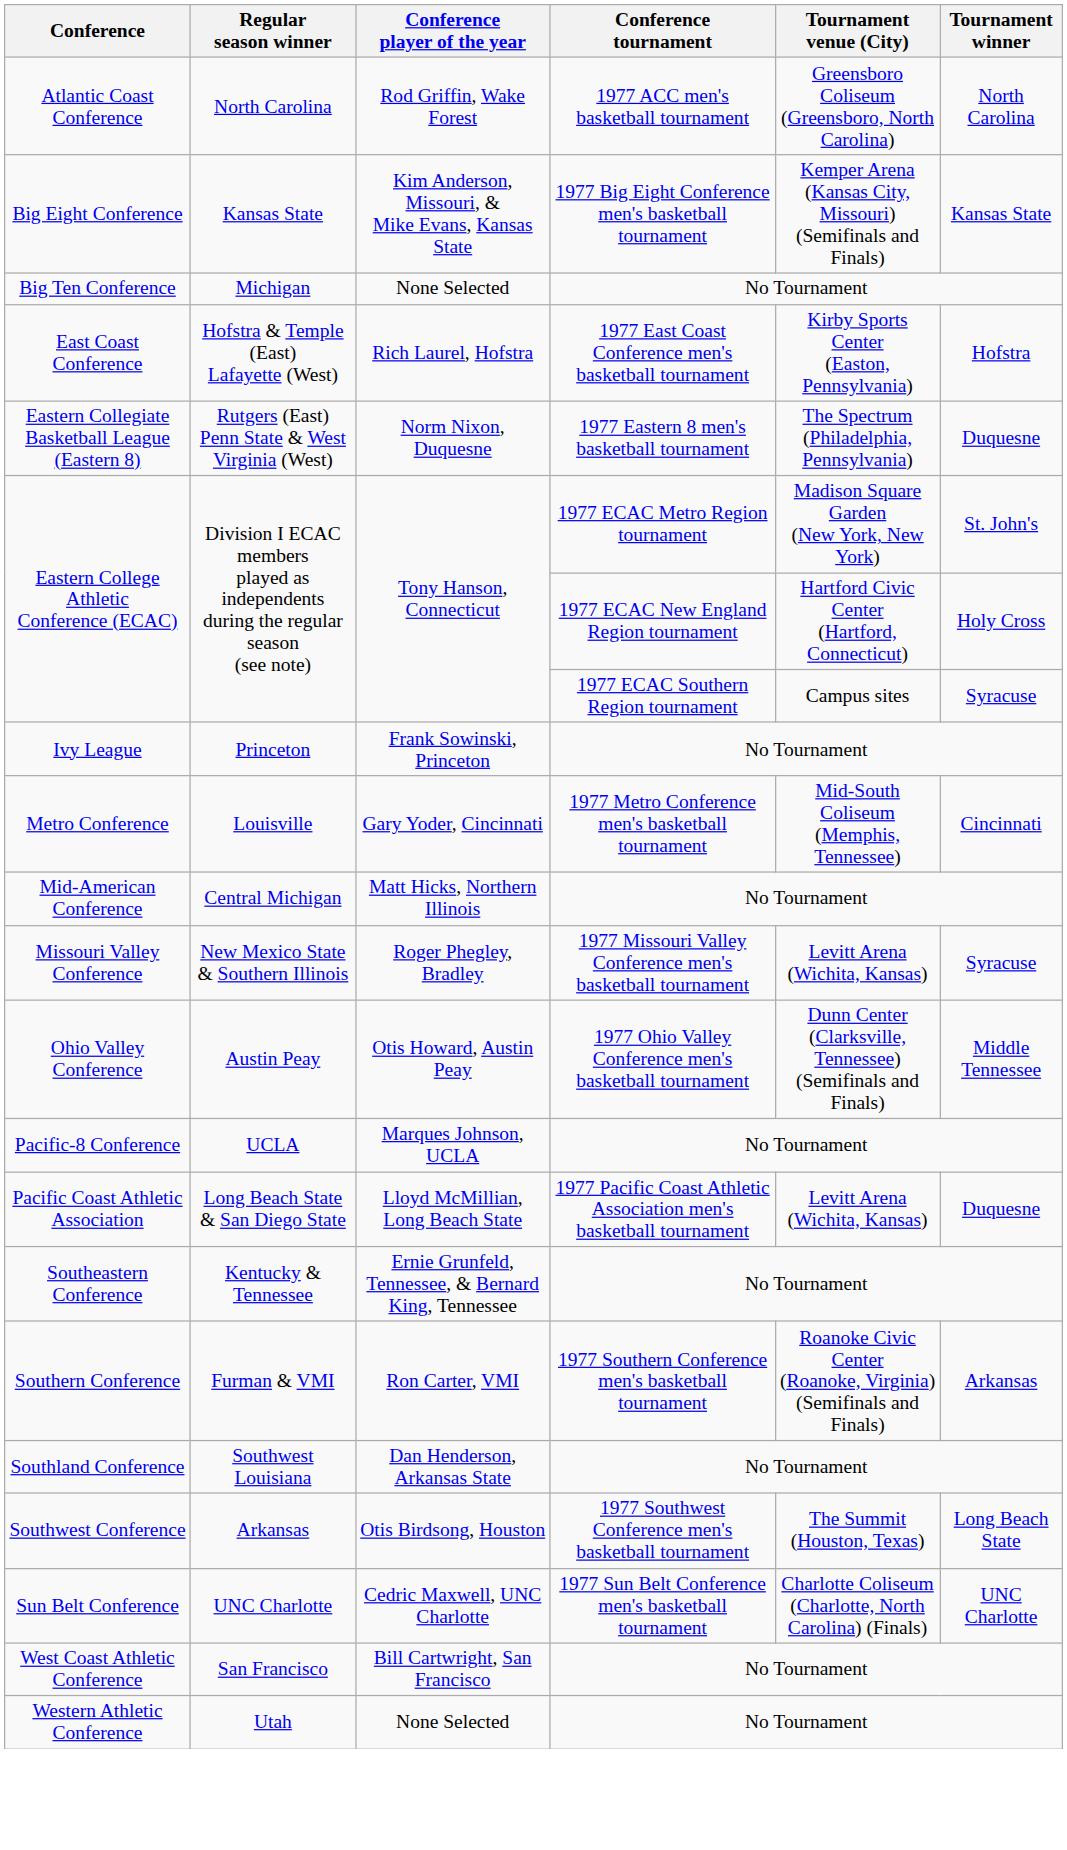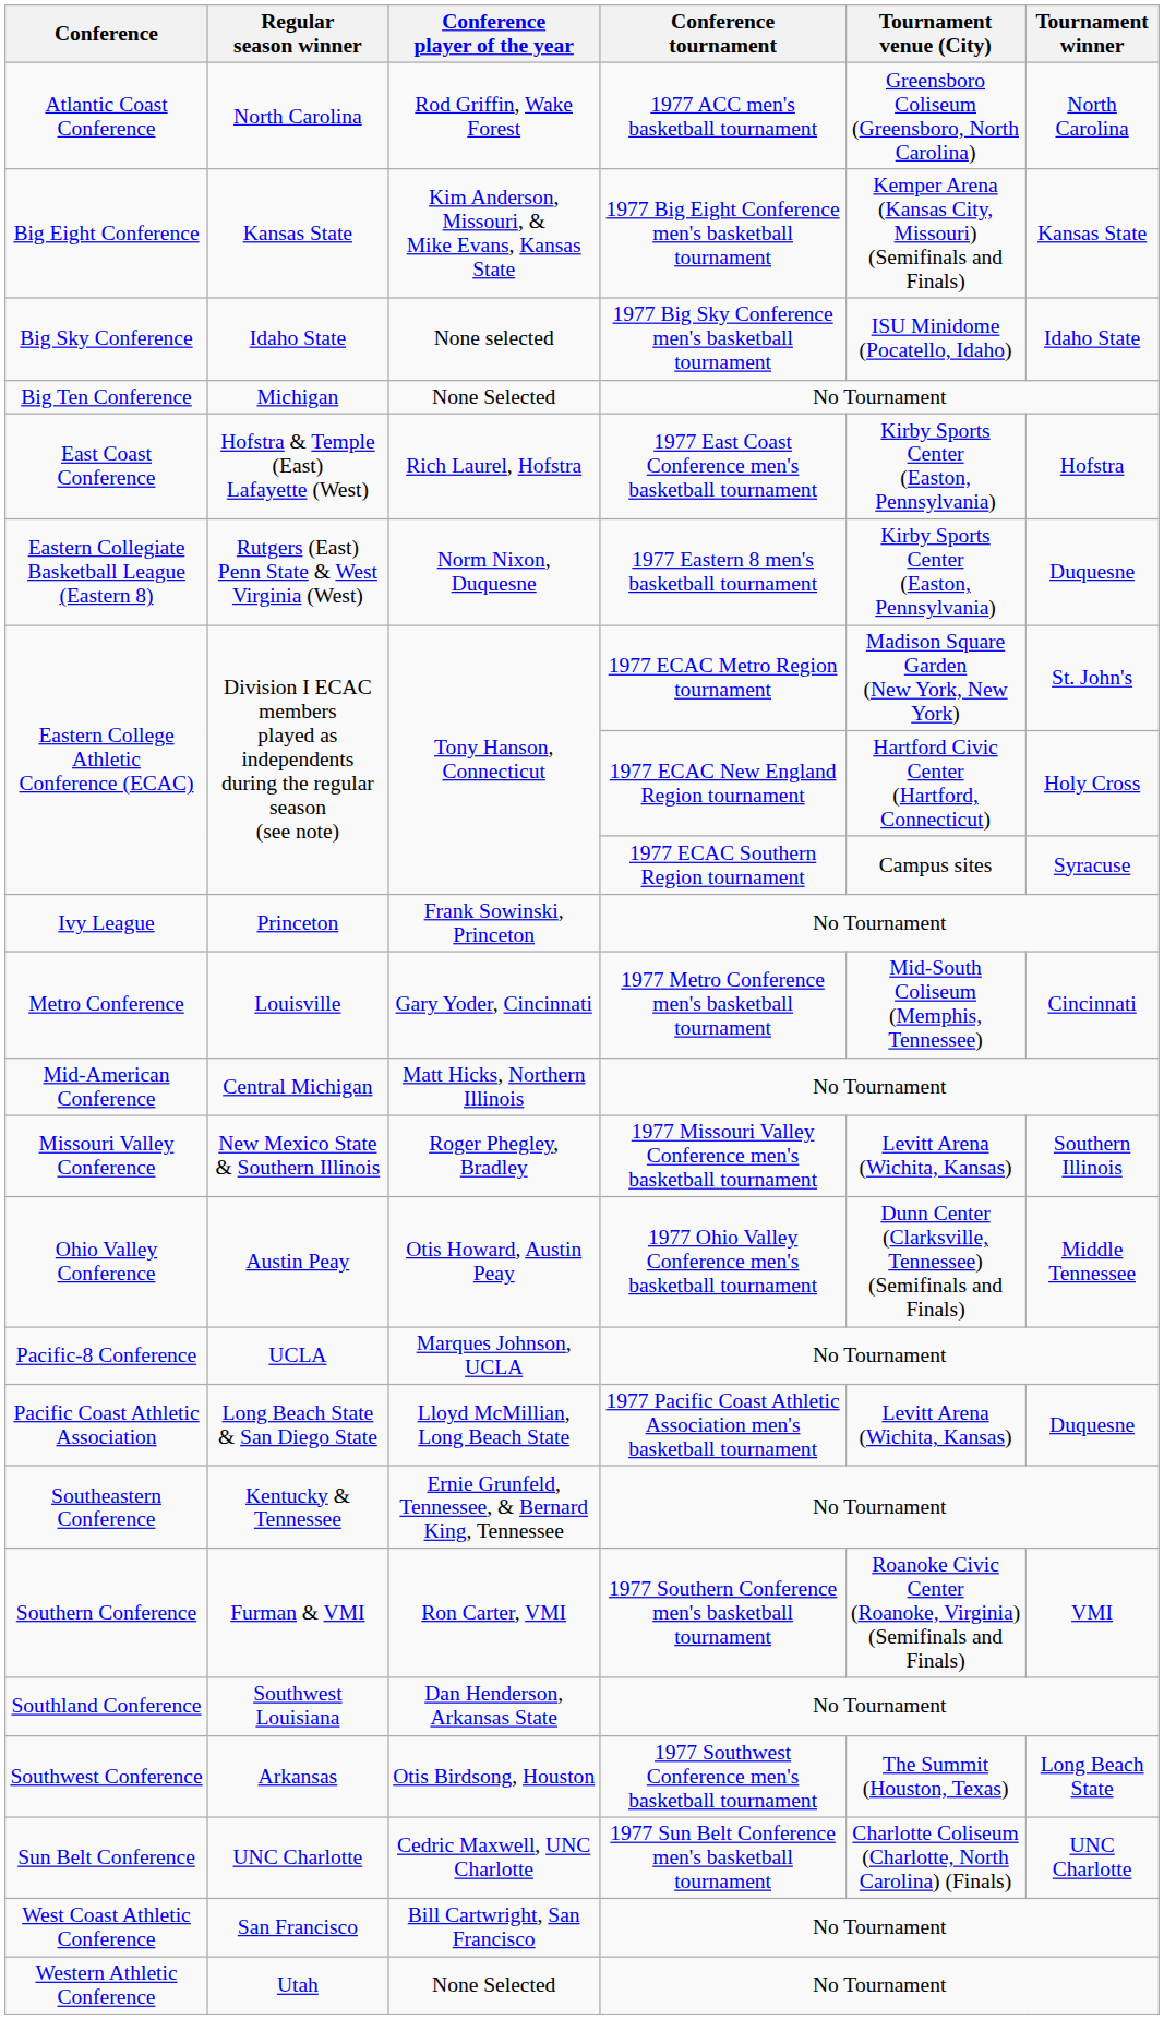+ row: Big Sky Conference | Idaho State | None selected | 1977 Big Sky Conference men's basketball tournament | ISU Minidome (Pocatello, Idaho) | Idaho State
Eastern Collegiate Basketball League (Eastern 8) | Tournament venue (City): The Spectrum (Philadelphia, Pennsylvania) -> Kirby Sports Center (Easton, Pennsylvania)
Missouri Valley Conference | Tournament winner: Syracuse -> Southern Illinois
Southern Conference | Tournament winner: Arkansas -> VMI
